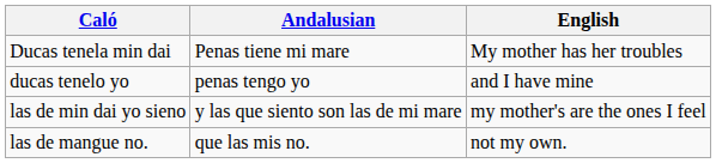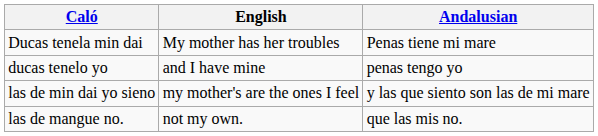columns swapped: Andalusian <-> English
